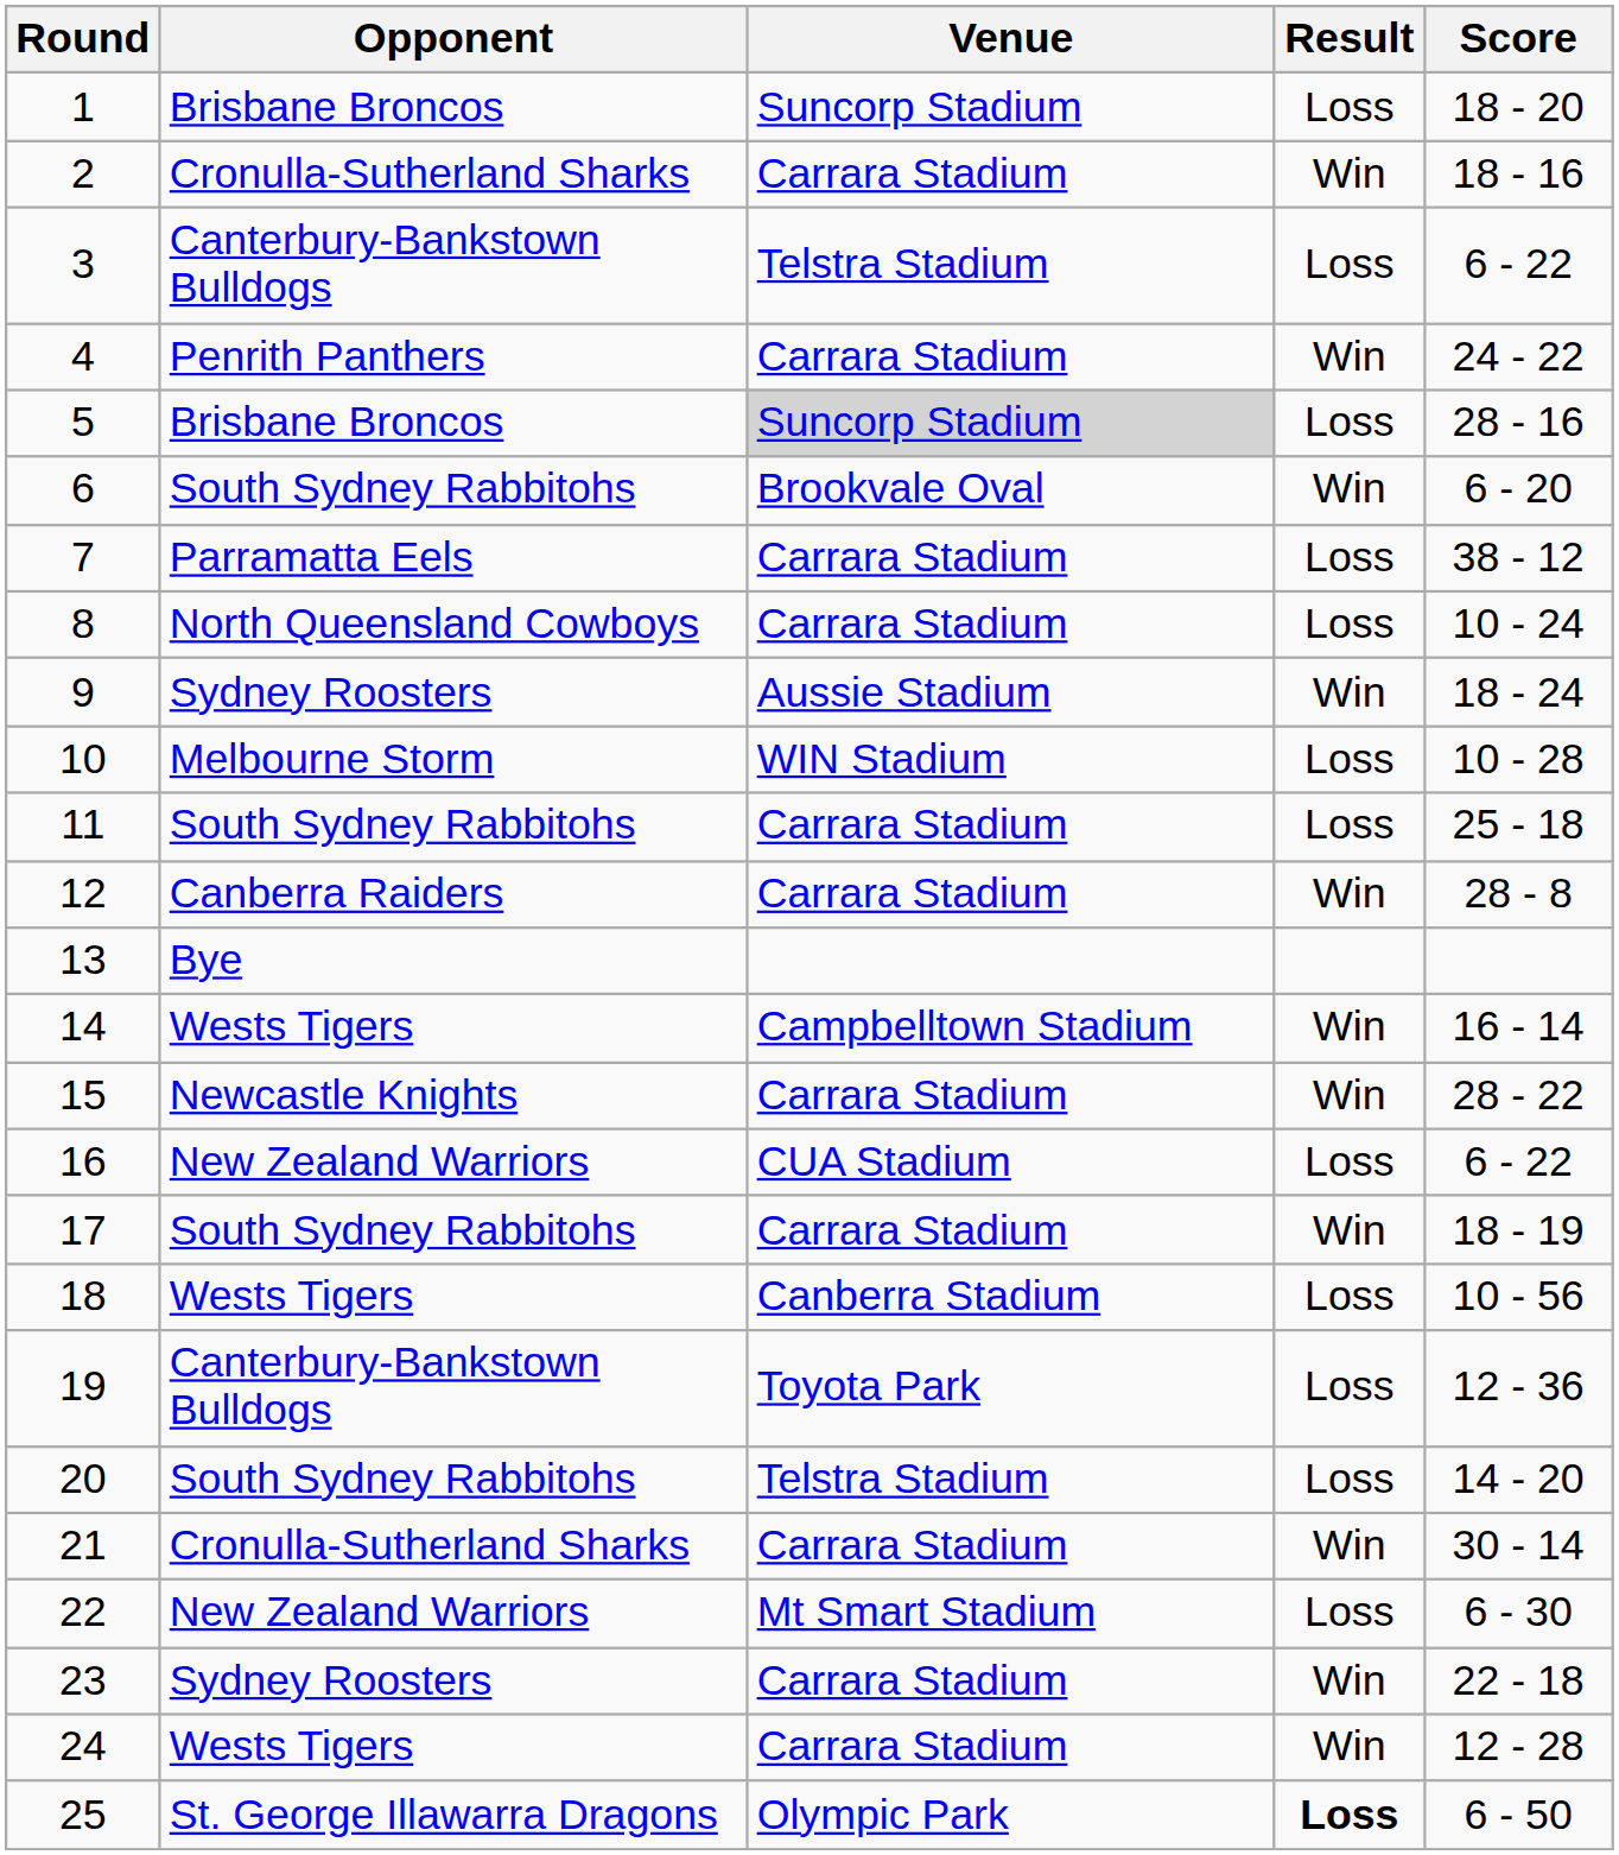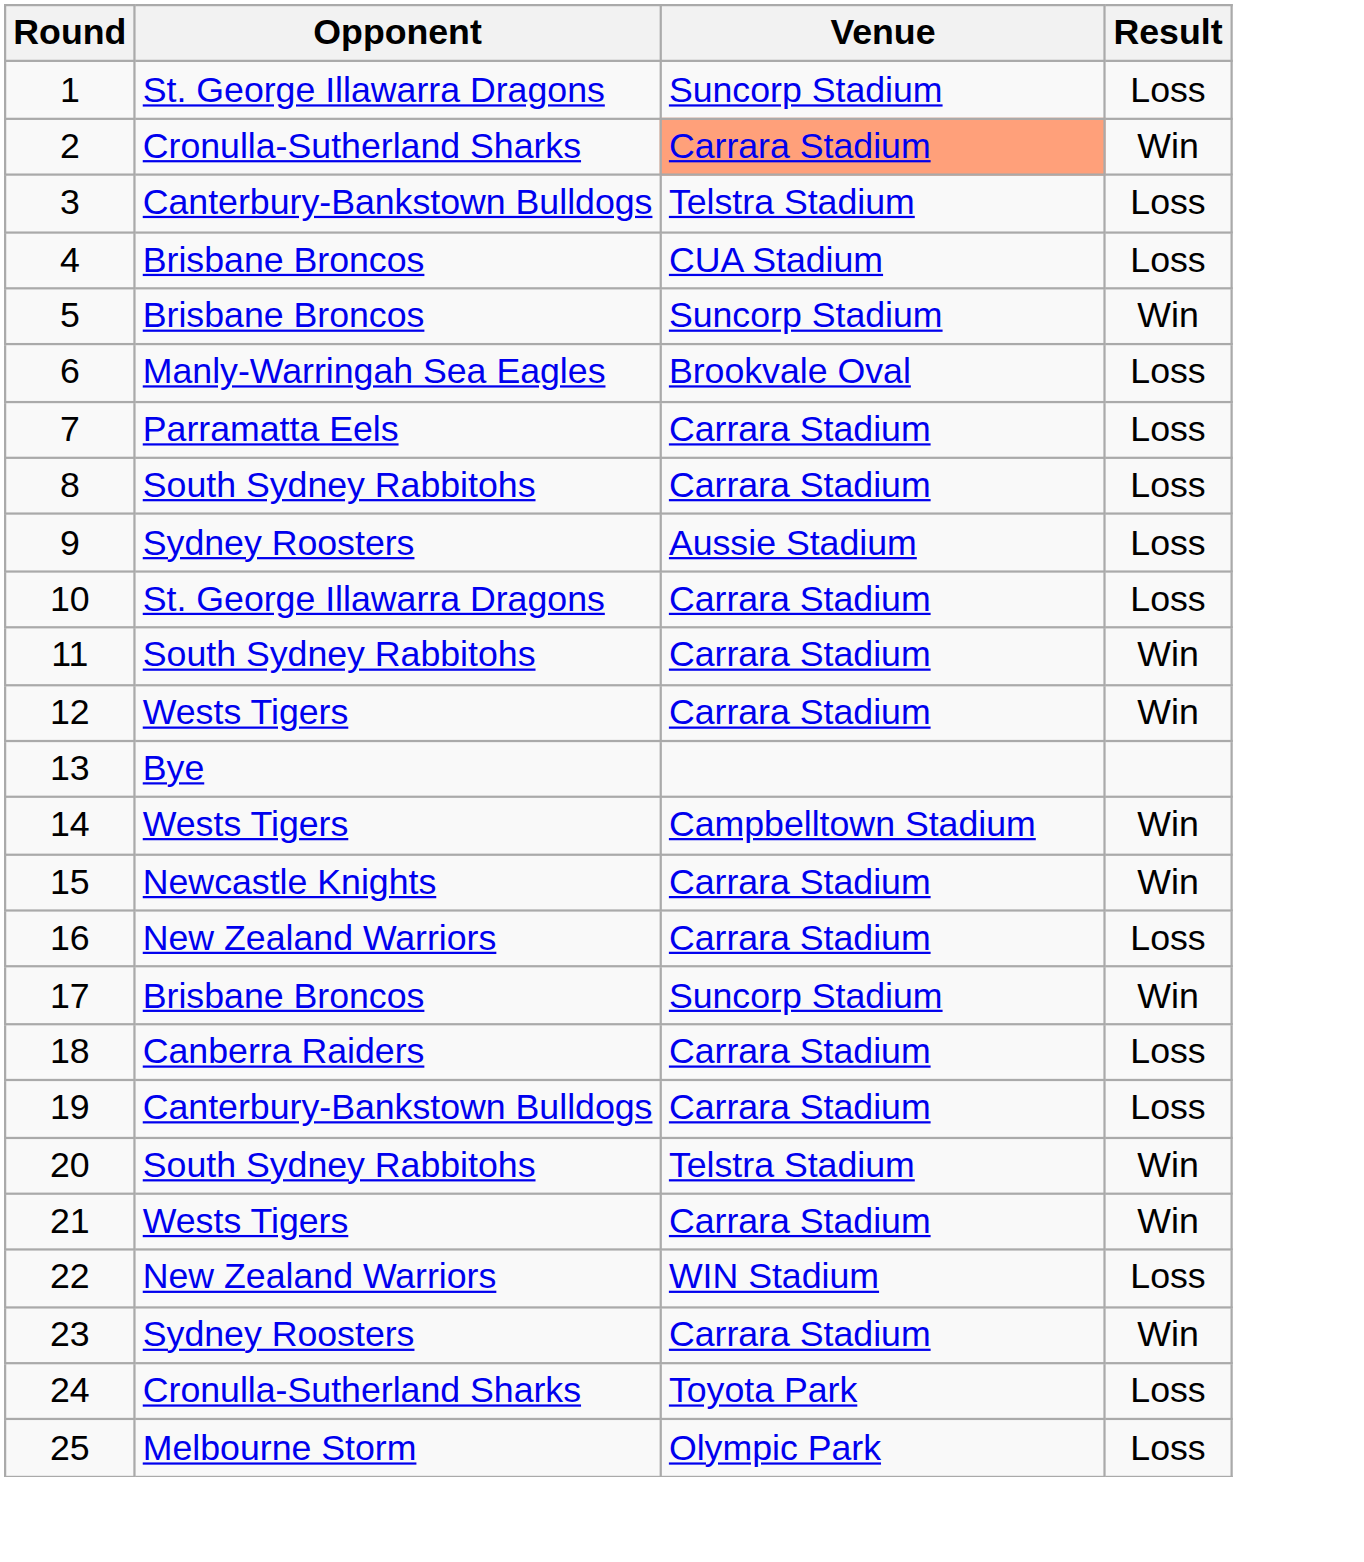- column: Score | 18 - 20 | 18 - 16 | 6 - 22 | 24 - 22 | 28 - 16 | 6 - 20 | 38 - 12 | 10 - 24 | 18 - 24 | 10 - 28 | 25 - 18 | 28 - 8 | 16 - 14 | 28 - 22 | 6 - 22 | 18 - 19 | 10 - 56 | 12 - 36 | 14 - 20 | 30 - 14 | 6 - 30 | 22 - 18 | 12 - 28 | 6 - 50
1 | Opponent: Brisbane Broncos -> St. George Illawarra Dragons
2 | Venue: no background -> lightsalmon background
4 | Opponent: Penrith Panthers -> Brisbane Broncos
4 | Venue: Carrara Stadium -> CUA Stadium
4 | Result: Win -> Loss
5 | Venue: lightgrey background -> no background
5 | Result: Loss -> Win
6 | Opponent: South Sydney Rabbitohs -> Manly-Warringah Sea Eagles
6 | Result: Win -> Loss
8 | Opponent: North Queensland Cowboys -> South Sydney Rabbitohs
9 | Result: Win -> Loss
10 | Opponent: Melbourne Storm -> St. George Illawarra Dragons
10 | Venue: WIN Stadium -> Carrara Stadium
11 | Result: Loss -> Win
12 | Opponent: Canberra Raiders -> Wests Tigers
16 | Venue: CUA Stadium -> Carrara Stadium
17 | Opponent: South Sydney Rabbitohs -> Brisbane Broncos
17 | Venue: Carrara Stadium -> Suncorp Stadium
18 | Opponent: Wests Tigers -> Canberra Raiders
18 | Venue: Canberra Stadium -> Carrara Stadium
19 | Venue: Toyota Park -> Carrara Stadium
20 | Result: Loss -> Win
21 | Opponent: Cronulla-Sutherland Sharks -> Wests Tigers
22 | Venue: Mt Smart Stadium -> WIN Stadium
24 | Opponent: Wests Tigers -> Cronulla-Sutherland Sharks
24 | Venue: Carrara Stadium -> Toyota Park
24 | Result: Win -> Loss
25 | Opponent: St. George Illawarra Dragons -> Melbourne Storm
25 | Result: bold -> normal
